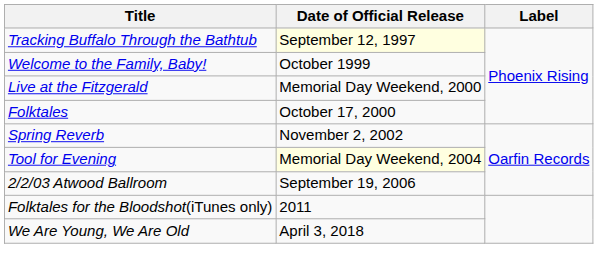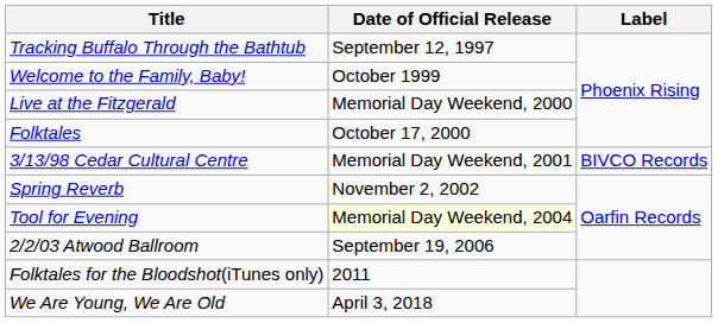Tracking Buffalo Through the Bathtub | Date of Official Release: lightyellow background -> no background
+ row: 3/13/98 Cedar Cultural Centre | Memorial Day Weekend, 2001 | BIVCO Records
